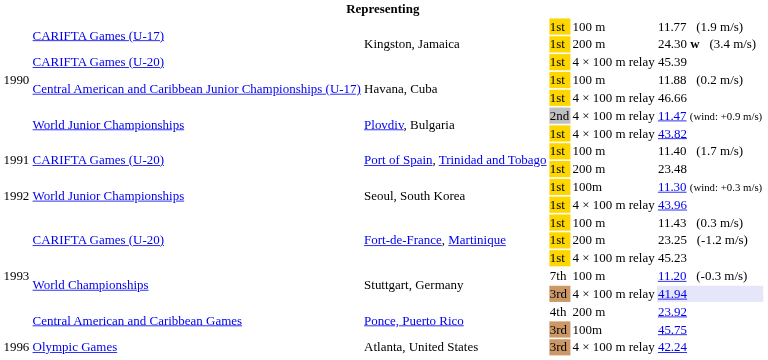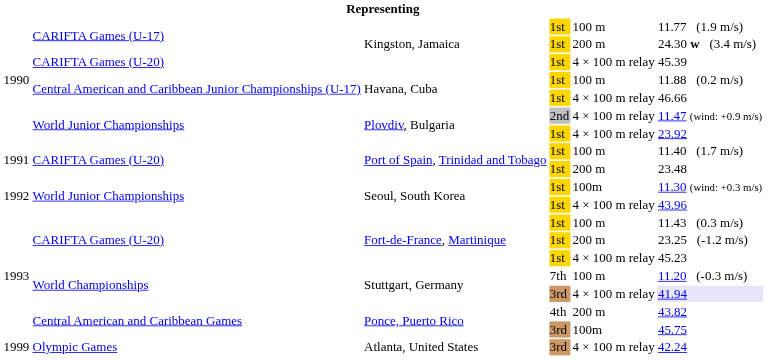Plovdiv, Bulgaria / 1st | column 6: 43.82 -> 23.92
Ponce, Puerto Rico / 4th | column 6: 23.92 -> 43.82
Atlanta, United States | column 1: 1996 -> 1999
